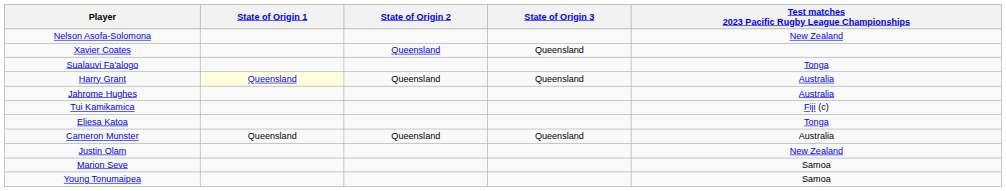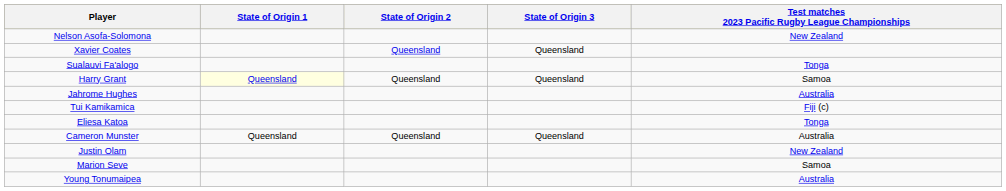Harry Grant | Test matches 2023 Pacific Rugby League Championships: Australia -> Samoa
Young Tonumaipea | Test matches 2023 Pacific Rugby League Championships: Samoa -> Australia
